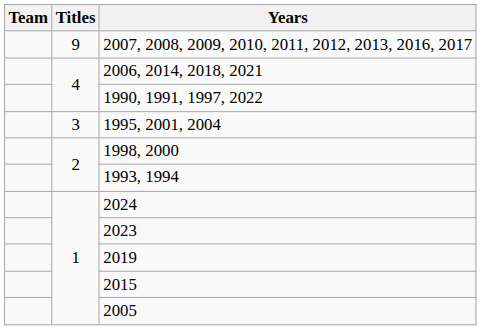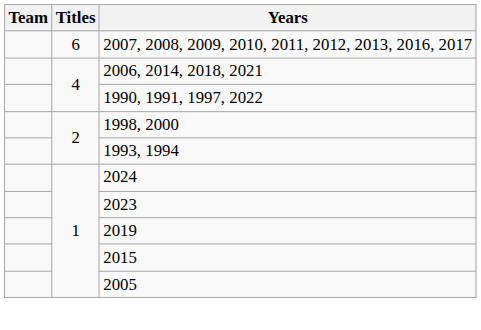2007, 2008, 2009, 2010, 2011, 2012, 2013, 2016, 2017 | Titles: 9 -> 6
- row: 3 | 1995, 2001, 2004
